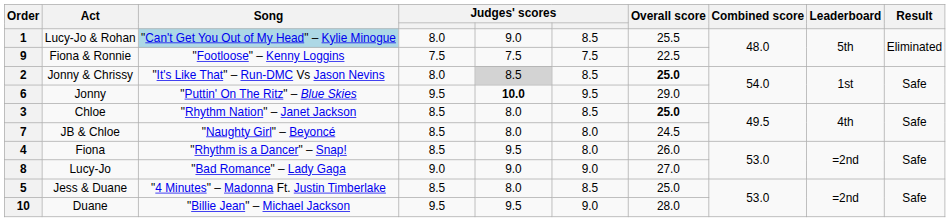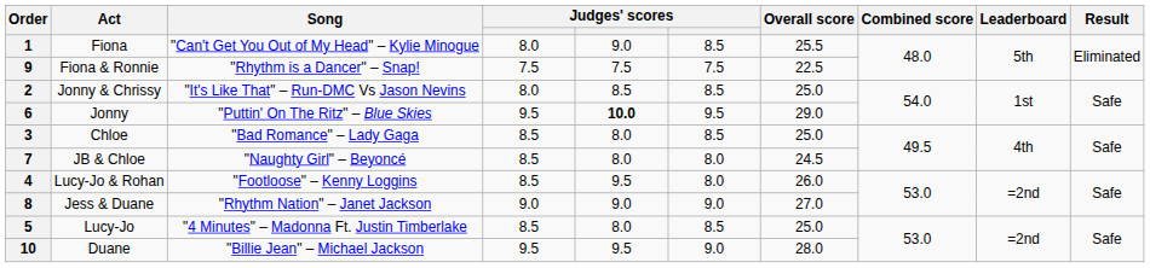1 | Act: Lucy-Jo & Rohan -> Fiona
1 | Song: lightblue background -> no background
9 | Song: "Footloose" – Kenny Loggins -> "Rhythm is a Dancer" – Snap!
2 | column 5: lightgrey background -> no background
2 | Overall score: bold -> normal
3 | Song: "Rhythm Nation" – Janet Jackson -> "Bad Romance" – Lady Gaga
3 | Overall score: bold -> normal
4 | Act: Fiona -> Lucy-Jo & Rohan
4 | Song: "Rhythm is a Dancer" – Snap! -> "Footloose" – Kenny Loggins
8 | Act: Lucy-Jo -> Jess & Duane
8 | Song: "Bad Romance" – Lady Gaga -> "Rhythm Nation" – Janet Jackson
5 | Act: Jess & Duane -> Lucy-Jo
